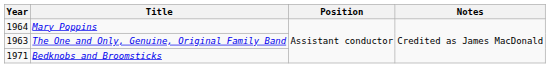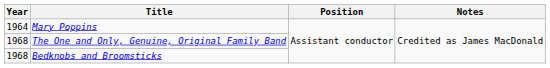The One and Only, Genuine, Original Family Band | Year: 1963 -> 1968
Bedknobs and Broomsticks | Year: 1971 -> 1968
